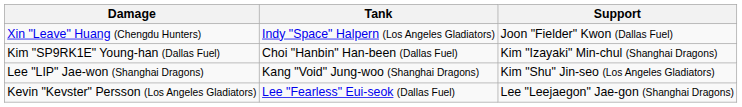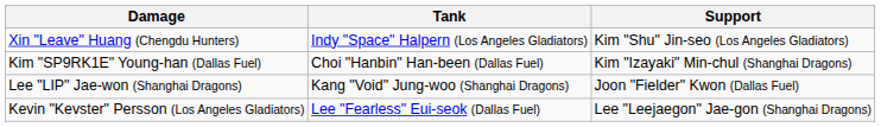Xin "Leave" Huang (Chengdu Hunters) | Support: Joon "Fielder" Kwon (Dallas Fuel) -> Kim "Shu" Jin-seo (Los Angeles Gladiators)
Lee "LIP" Jae-won (Shanghai Dragons) | Support: Kim "Shu" Jin-seo (Los Angeles Gladiators) -> Joon "Fielder" Kwon (Dallas Fuel)
